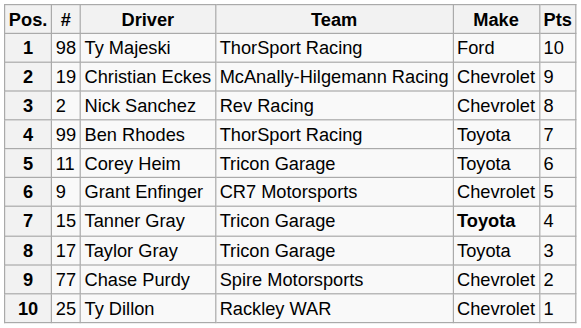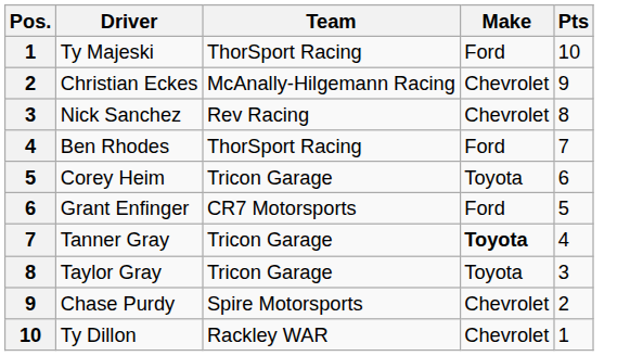- column: # | 98 | 19 | 2 | 99 | 11 | 9 | 15 | 17 | 77 | 25
Ben Rhodes | Make: Toyota -> Ford
Grant Enfinger | Make: Chevrolet -> Ford
